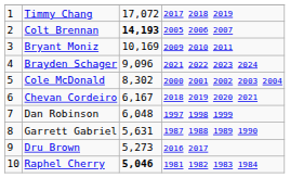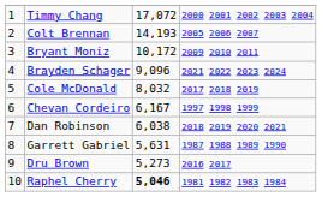Timmy Chang | column 4: 2017 2018 2019 -> 2000 2001 2002 2003 2004
Colt Brennan | column 3: bold -> normal
Bryant Moniz | column 3: 10,169 -> 10,172
Cole McDonald | column 3: 8,302 -> 8,032
Cole McDonald | column 4: 2000 2001 2002 2003 2004 -> 2017 2018 2019
Chevan Cordeiro | column 4: 2018 2019 2020 2021 -> 1997 1998 1999
Dan Robinson | column 3: 6,048 -> 6,038
Dan Robinson | column 4: 1997 1998 1999 -> 2018 2019 2020 2021
